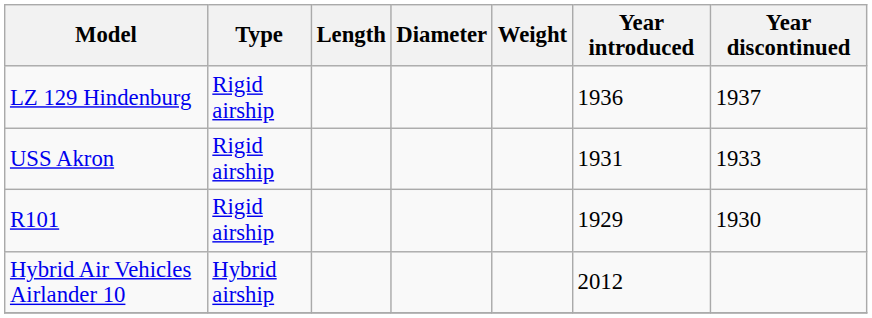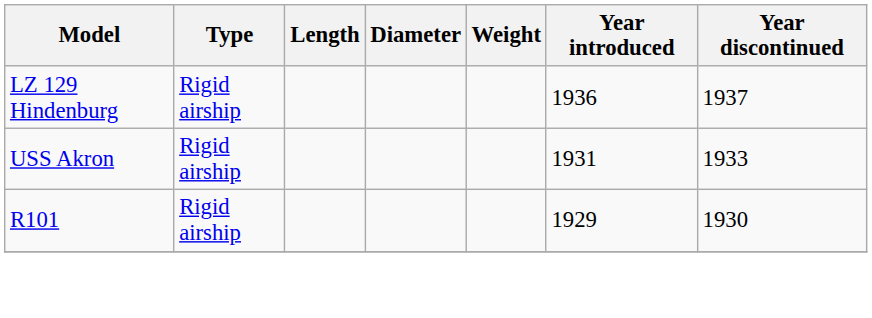- row: Hybrid Air Vehicles Airlander 10 | Hybrid airship | 2012
